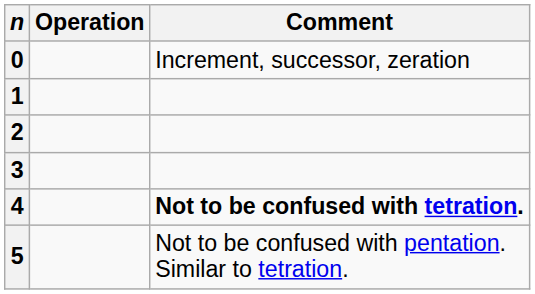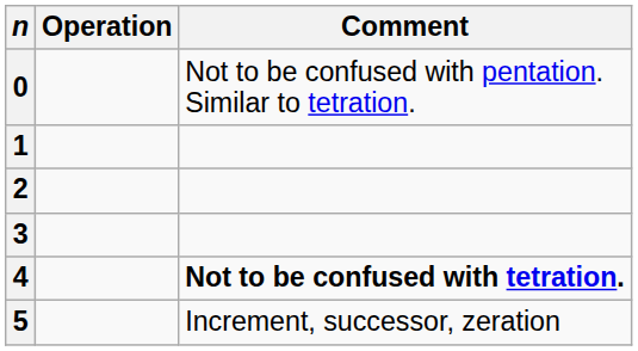0 | Comment: Increment, successor, zeration -> Not to be confused with pentation. Similar to tetration.
5 | Comment: Not to be confused with pentation. Similar to tetration. -> Increment, successor, zeration
